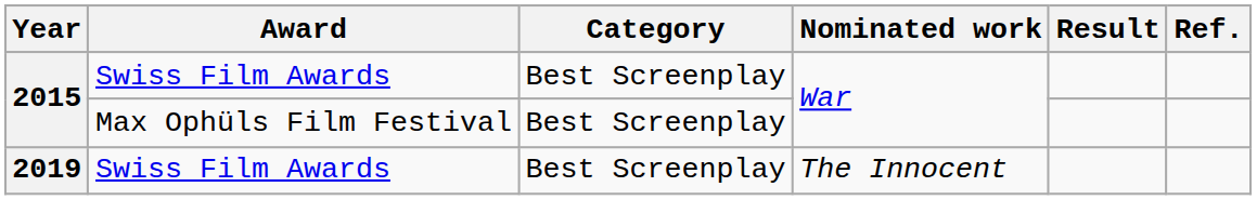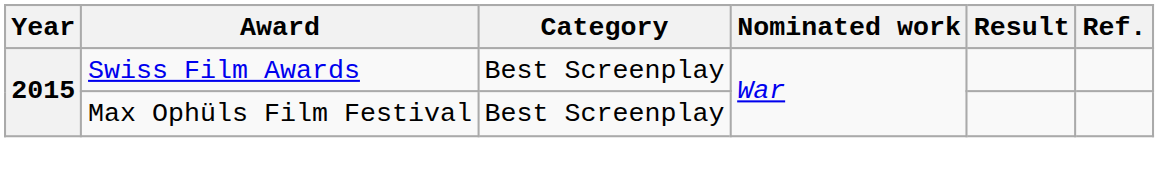- row: 2019 | Swiss Film Awards | Best Screenplay | The Innocent
